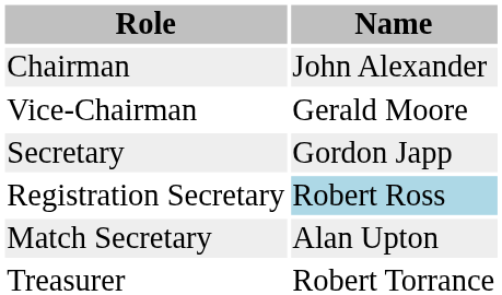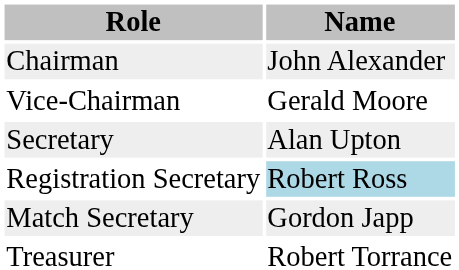Secretary | Name: Gordon Japp -> Alan Upton
Match Secretary | Name: Alan Upton -> Gordon Japp
